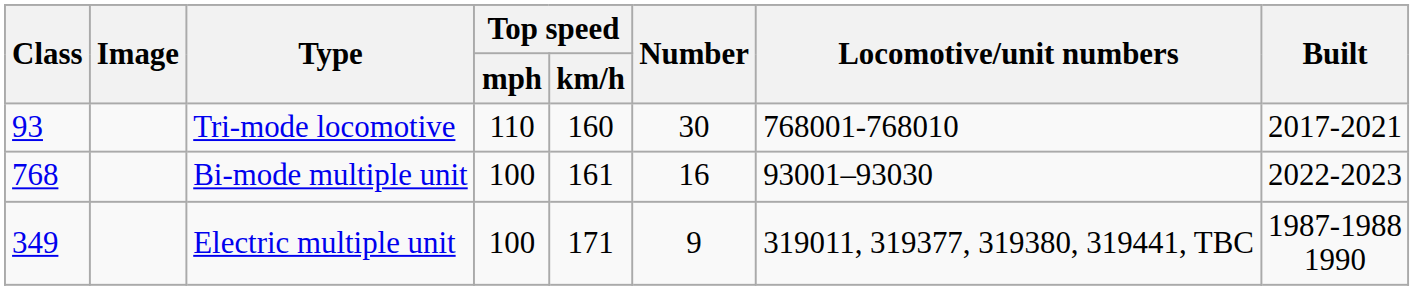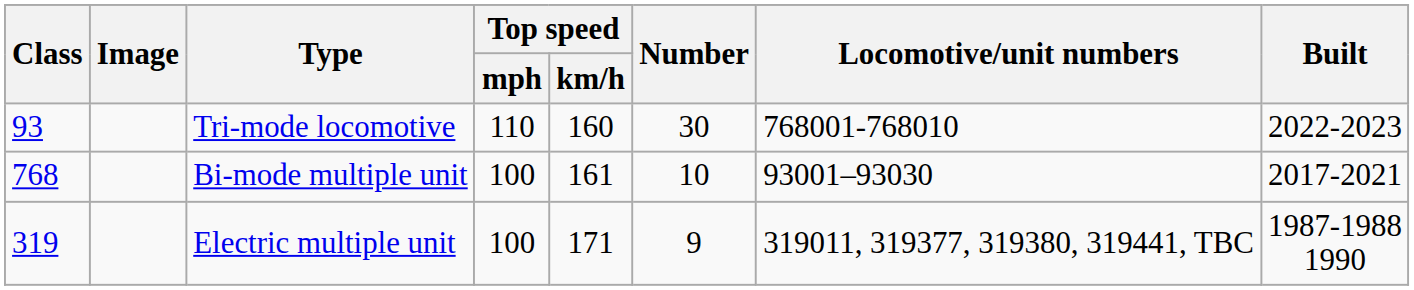Tri-mode locomotive | Built: 2017-2021 -> 2022-2023
Bi-mode multiple unit | Number: 16 -> 10
Bi-mode multiple unit | Built: 2022-2023 -> 2017-2021
Electric multiple unit | Class: 349 -> 319
